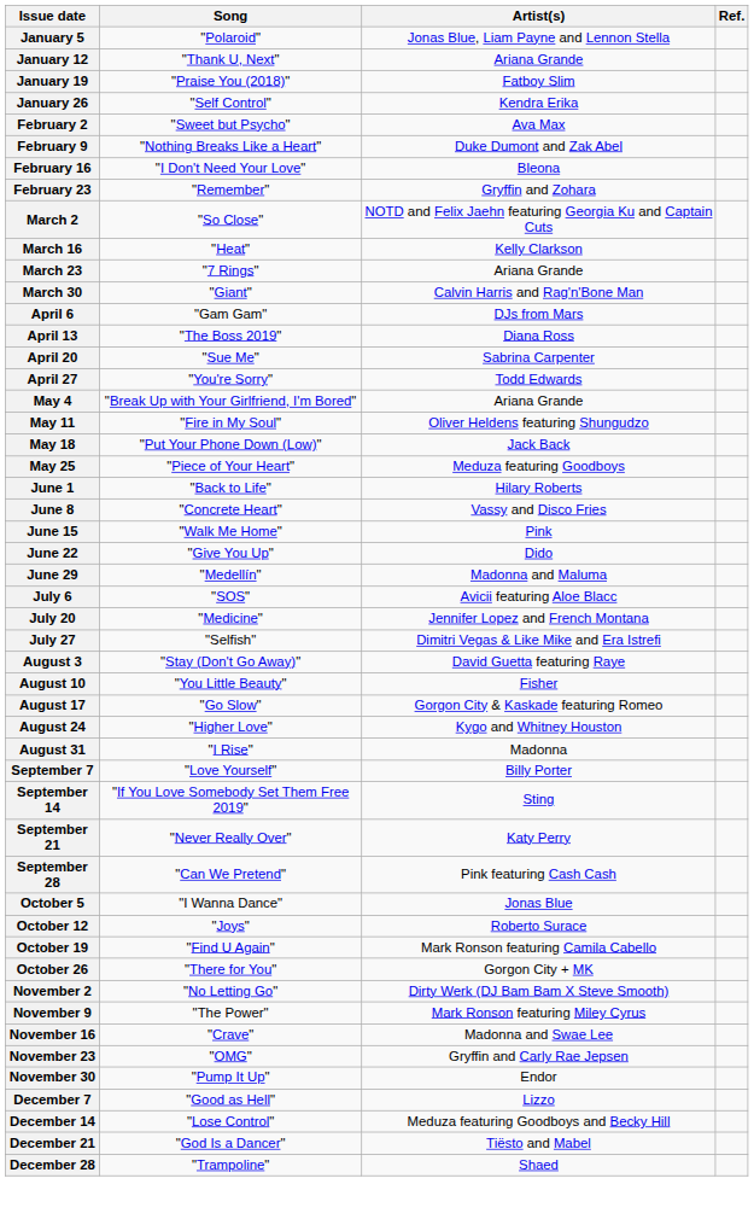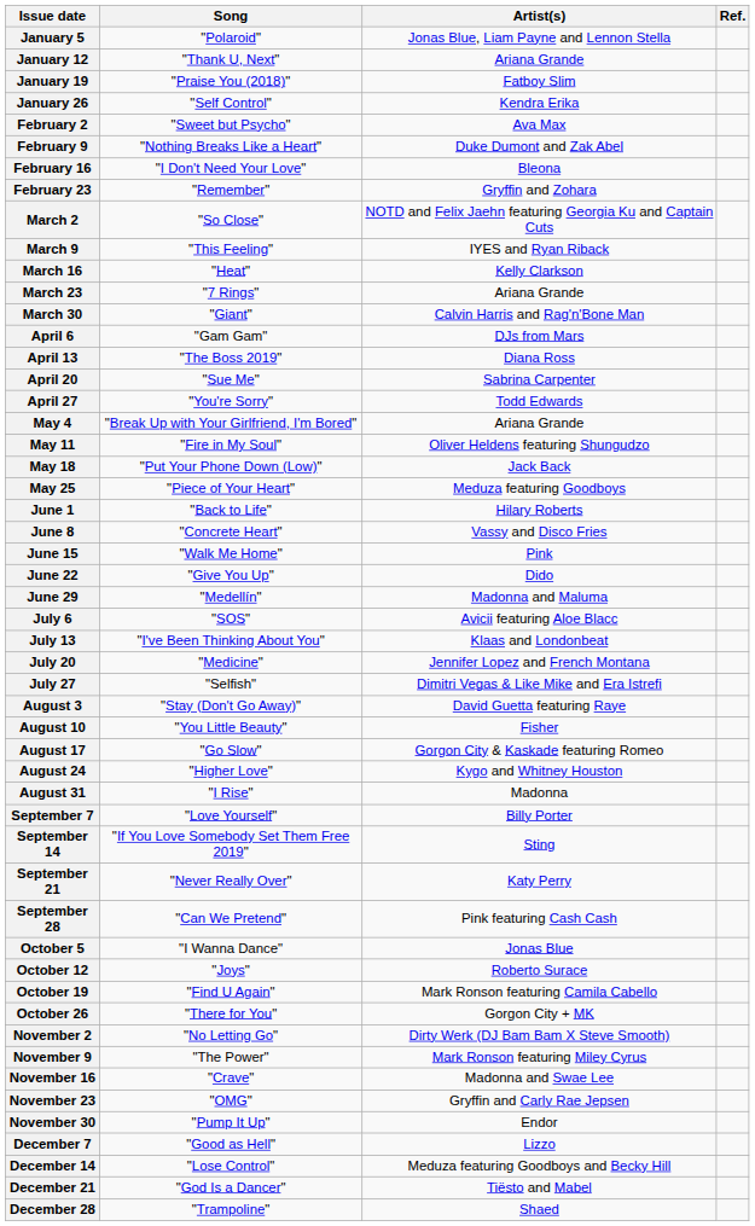+ row: March 9 | "This Feeling" | IYES and Ryan Riback
+ row: July 13 | "I've Been Thinking About You" | Klaas and Londonbeat
